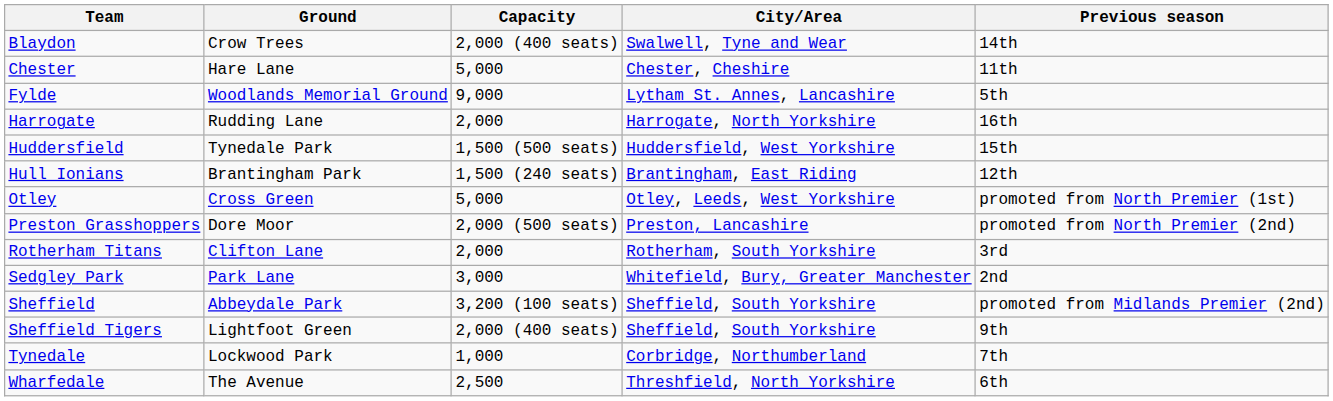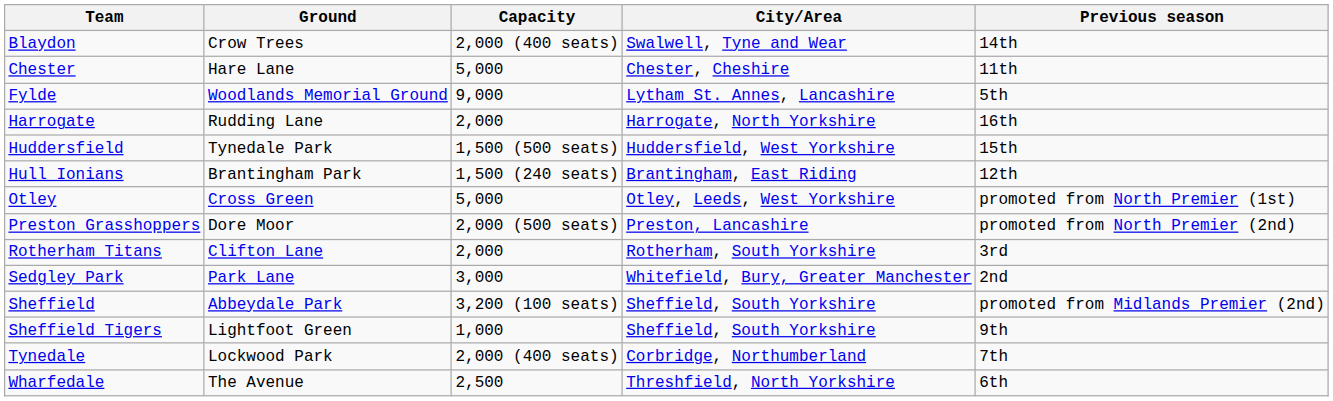Sheffield Tigers | Capacity: 2,000 (400 seats) -> 1,000
Tynedale | Capacity: 1,000 -> 2,000 (400 seats)
